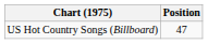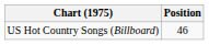US Hot Country Songs (Billboard) | Position: 47 -> 46
